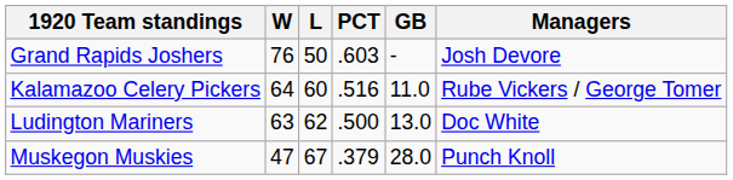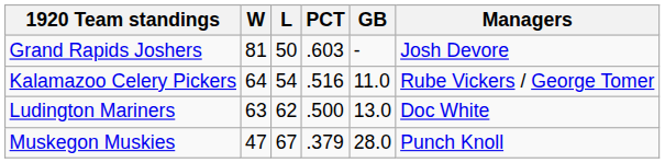Grand Rapids Joshers | W: 76 -> 81
Kalamazoo Celery Pickers | L: 60 -> 54
